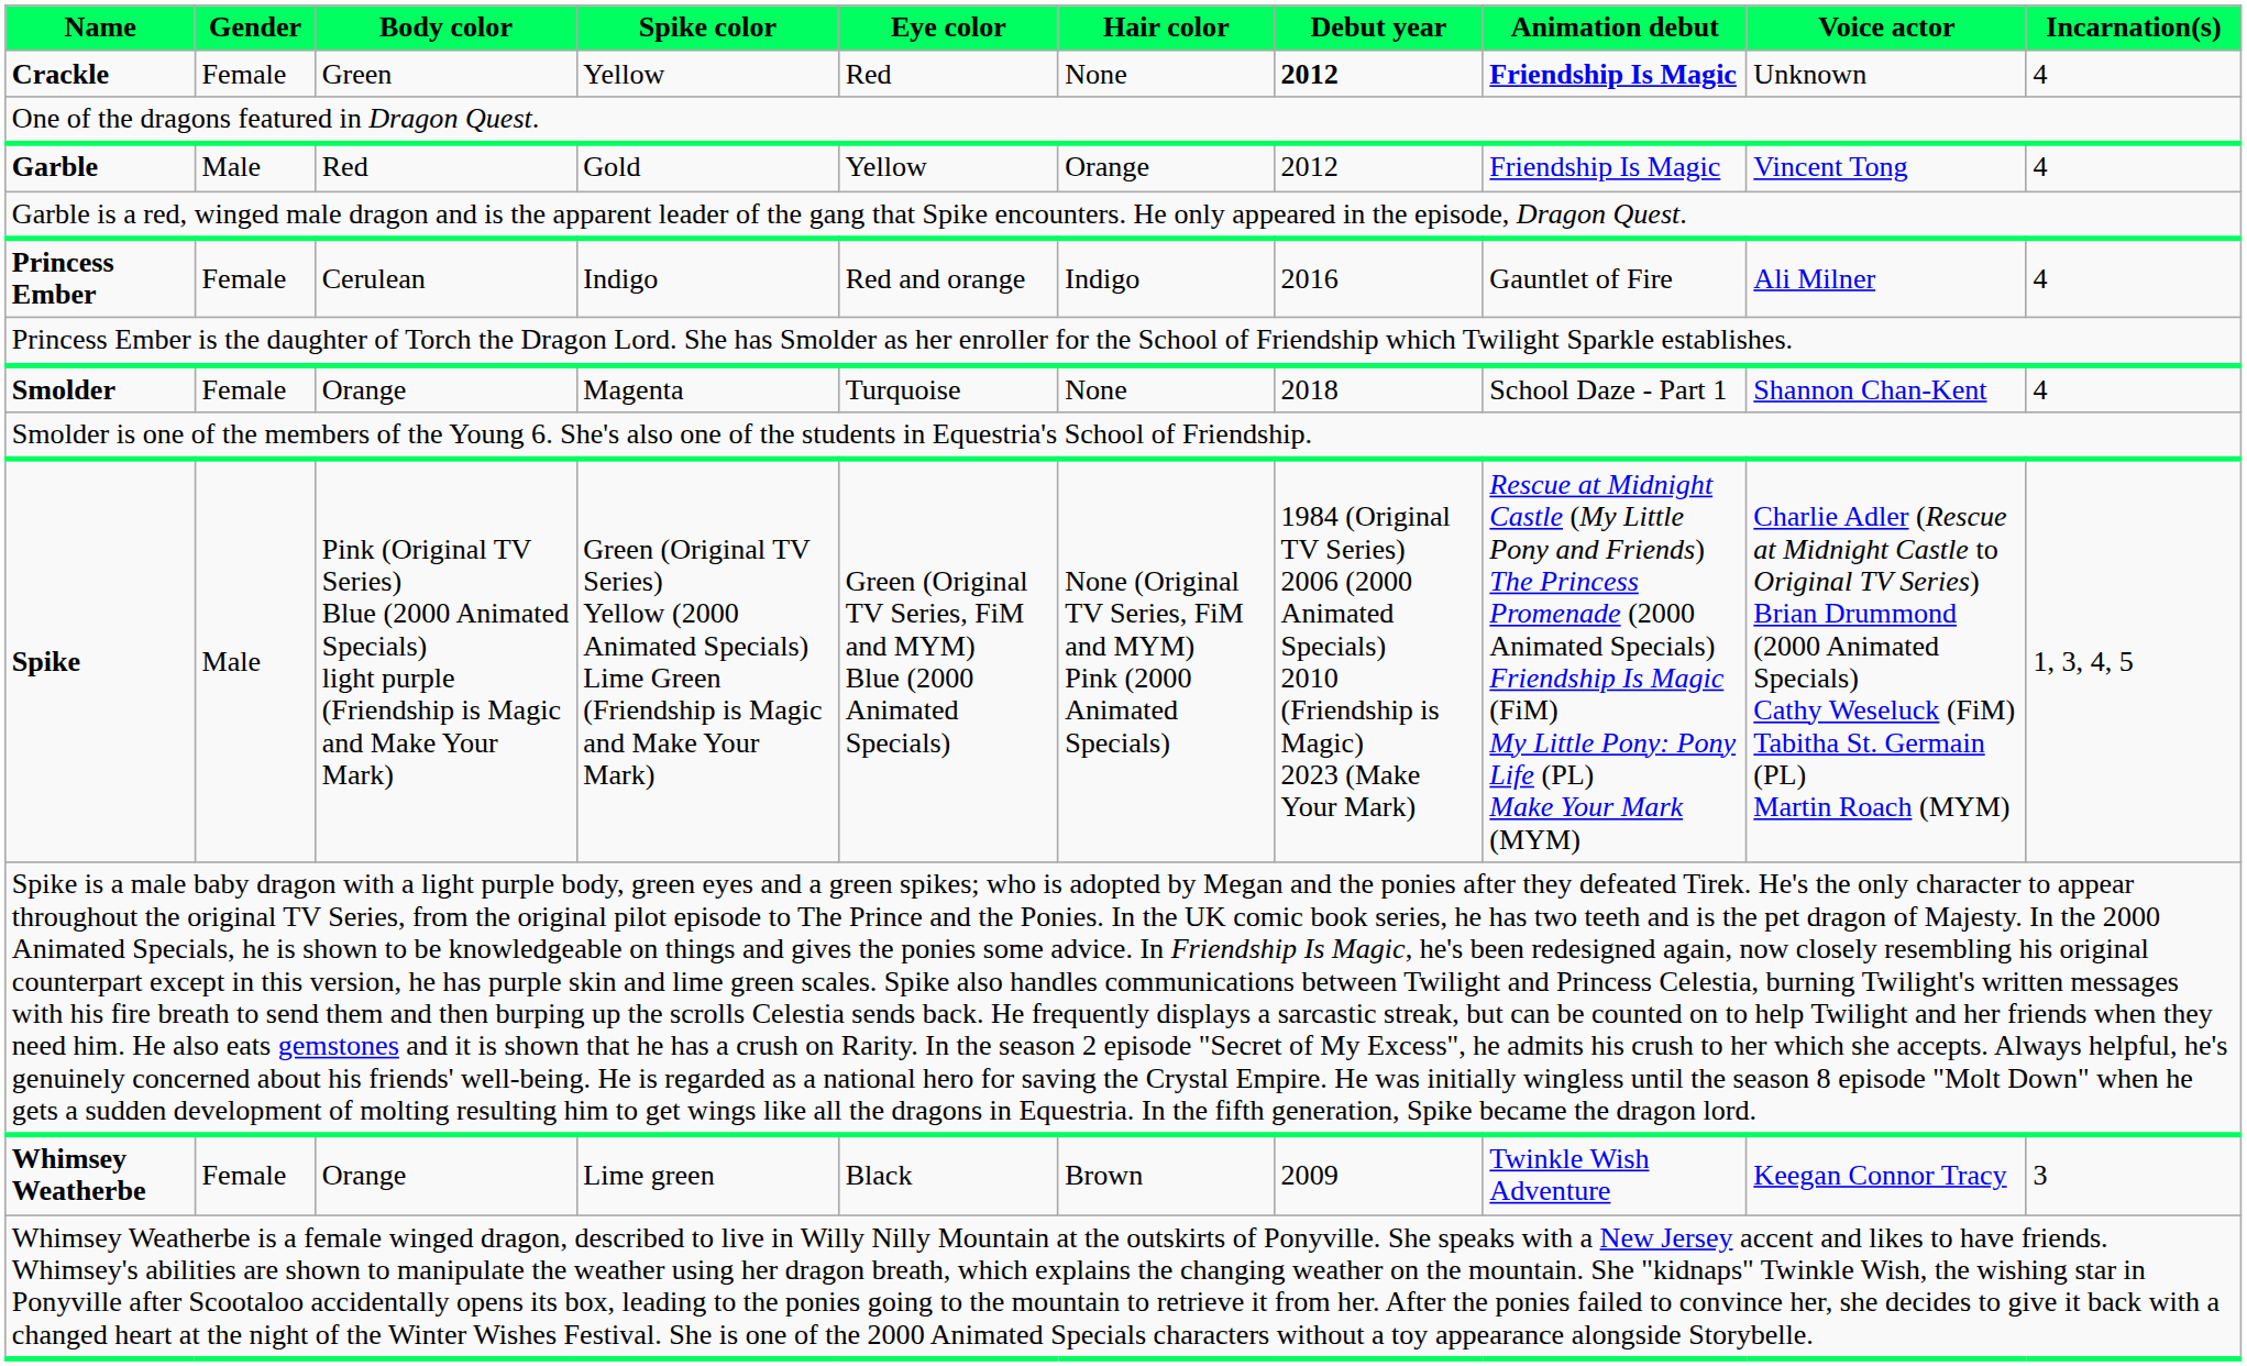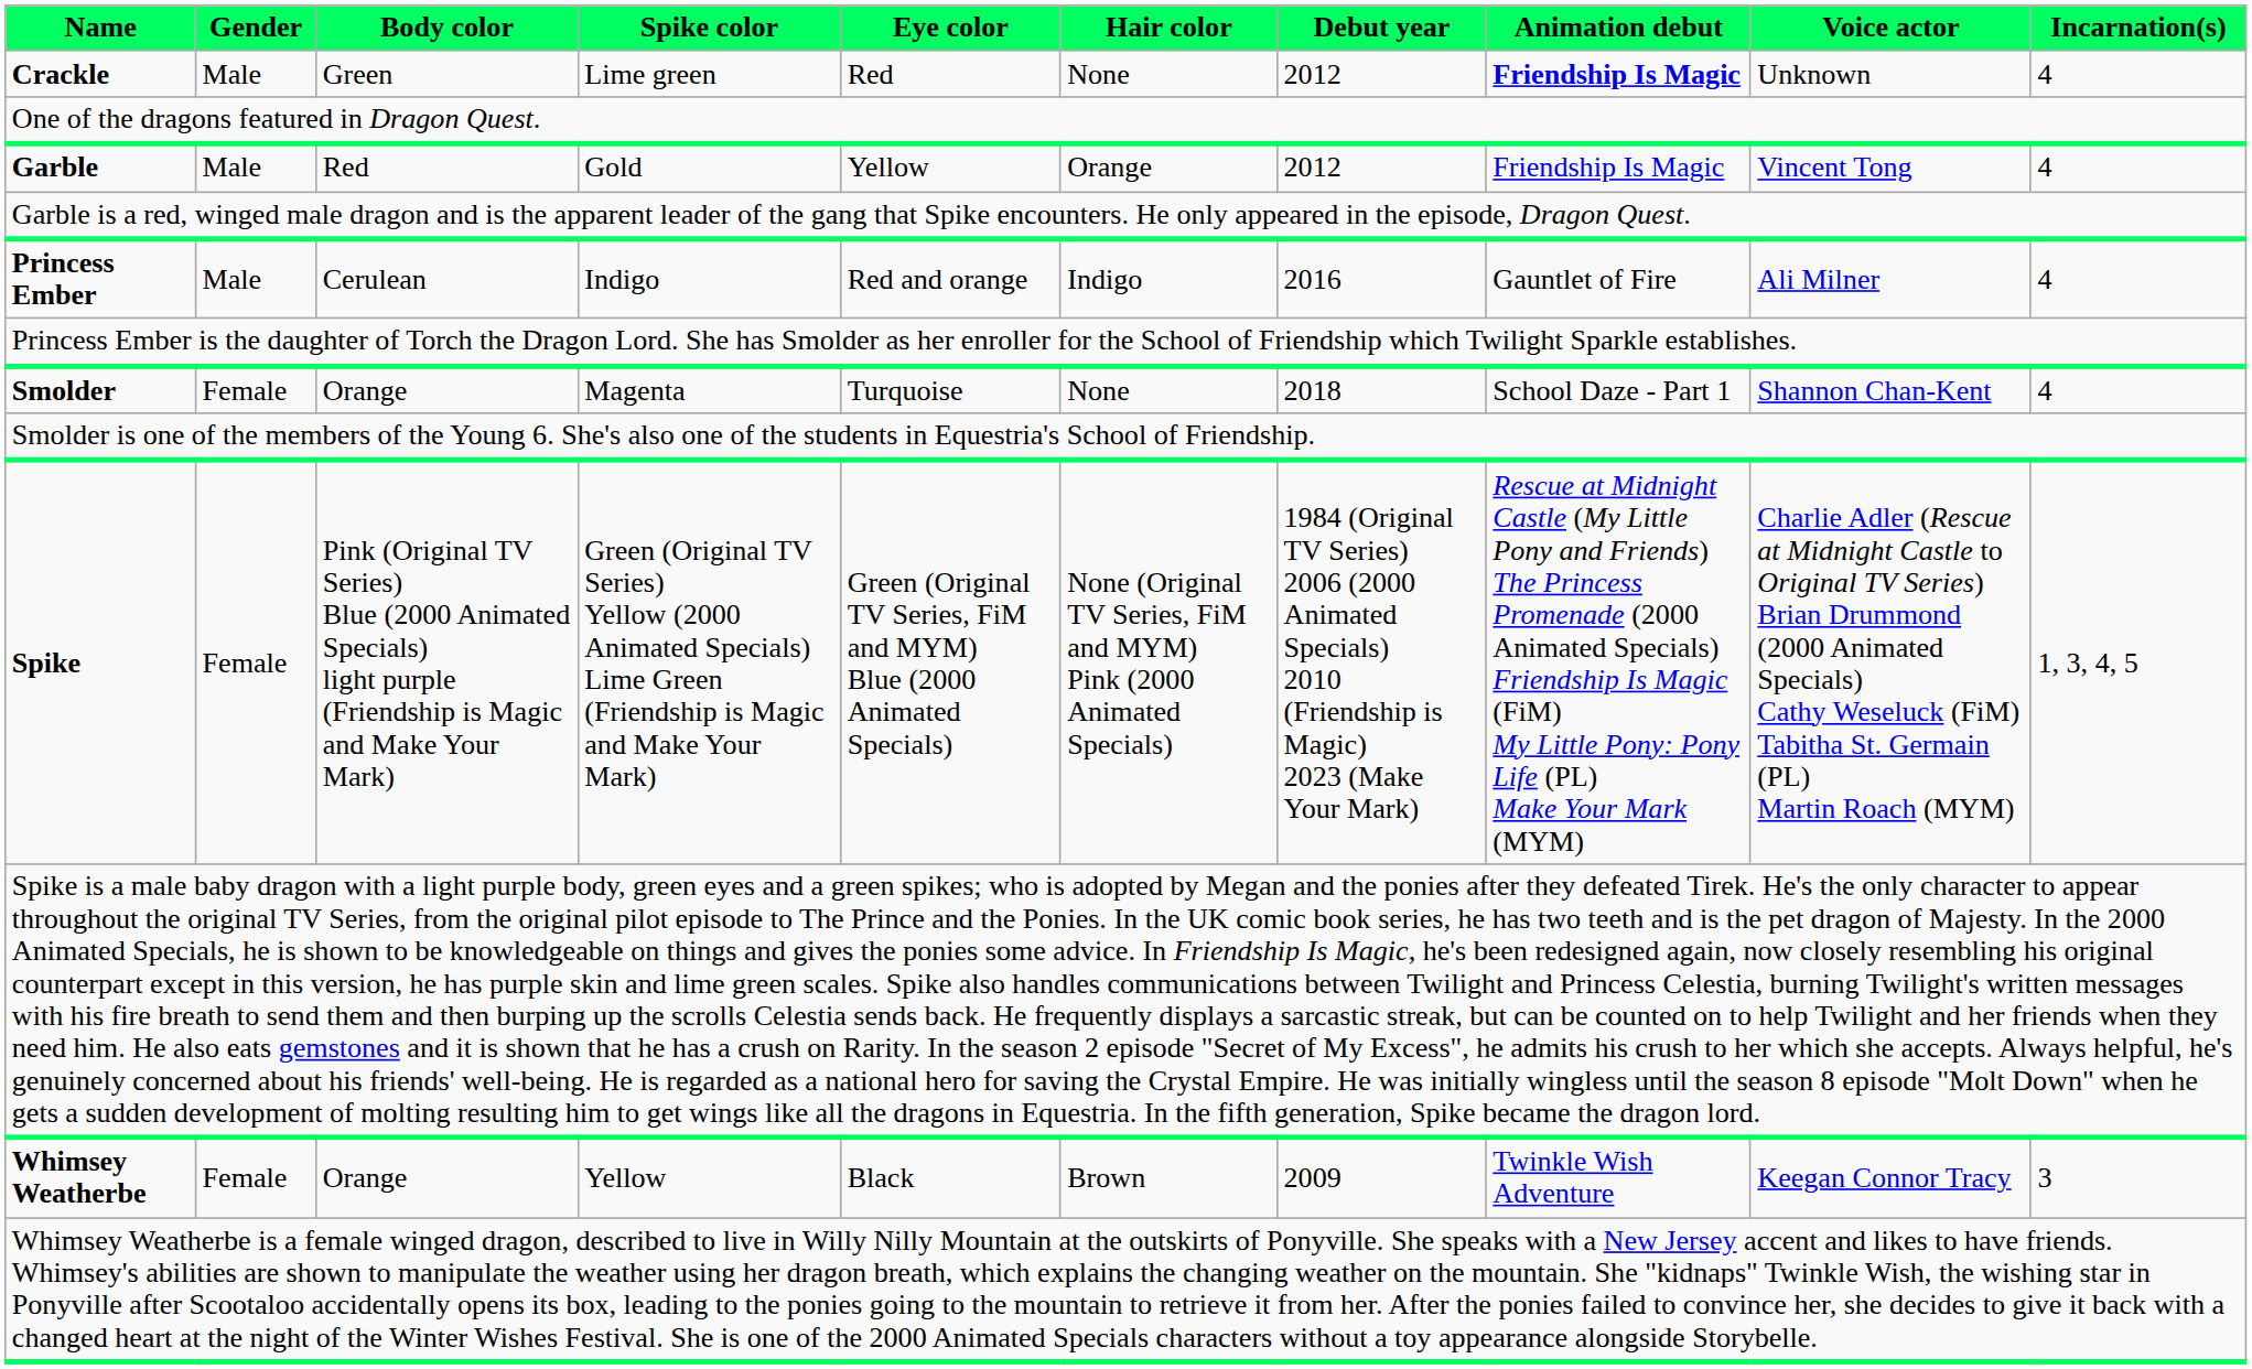Crackle | Gender: Female -> Male
Crackle | Spike color: Yellow -> Lime green
Crackle | Debut year: bold -> normal
Princess Ember | Gender: Female -> Male
Spike | Gender: Male -> Female
Whimsey Weatherbe | Spike color: Lime green -> Yellow
